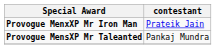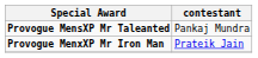rows swapped: Provogue MenxXP Mr Iron Man <-> Provogue MensXP Mr Taleanted
